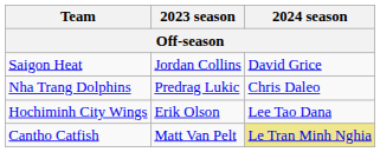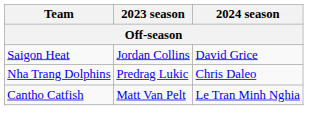- row: Hochiminh City Wings | Erik Olson | Lee Tao Dana
Cantho Catfish | 2024 season: khaki background -> no background
